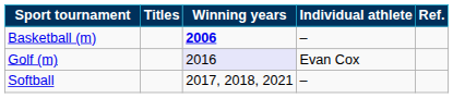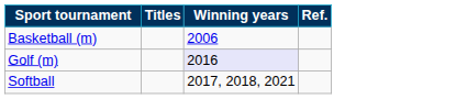- column: Individual athlete | – | Evan Cox | –
Basketball (m) | Winning years: bold -> normal
